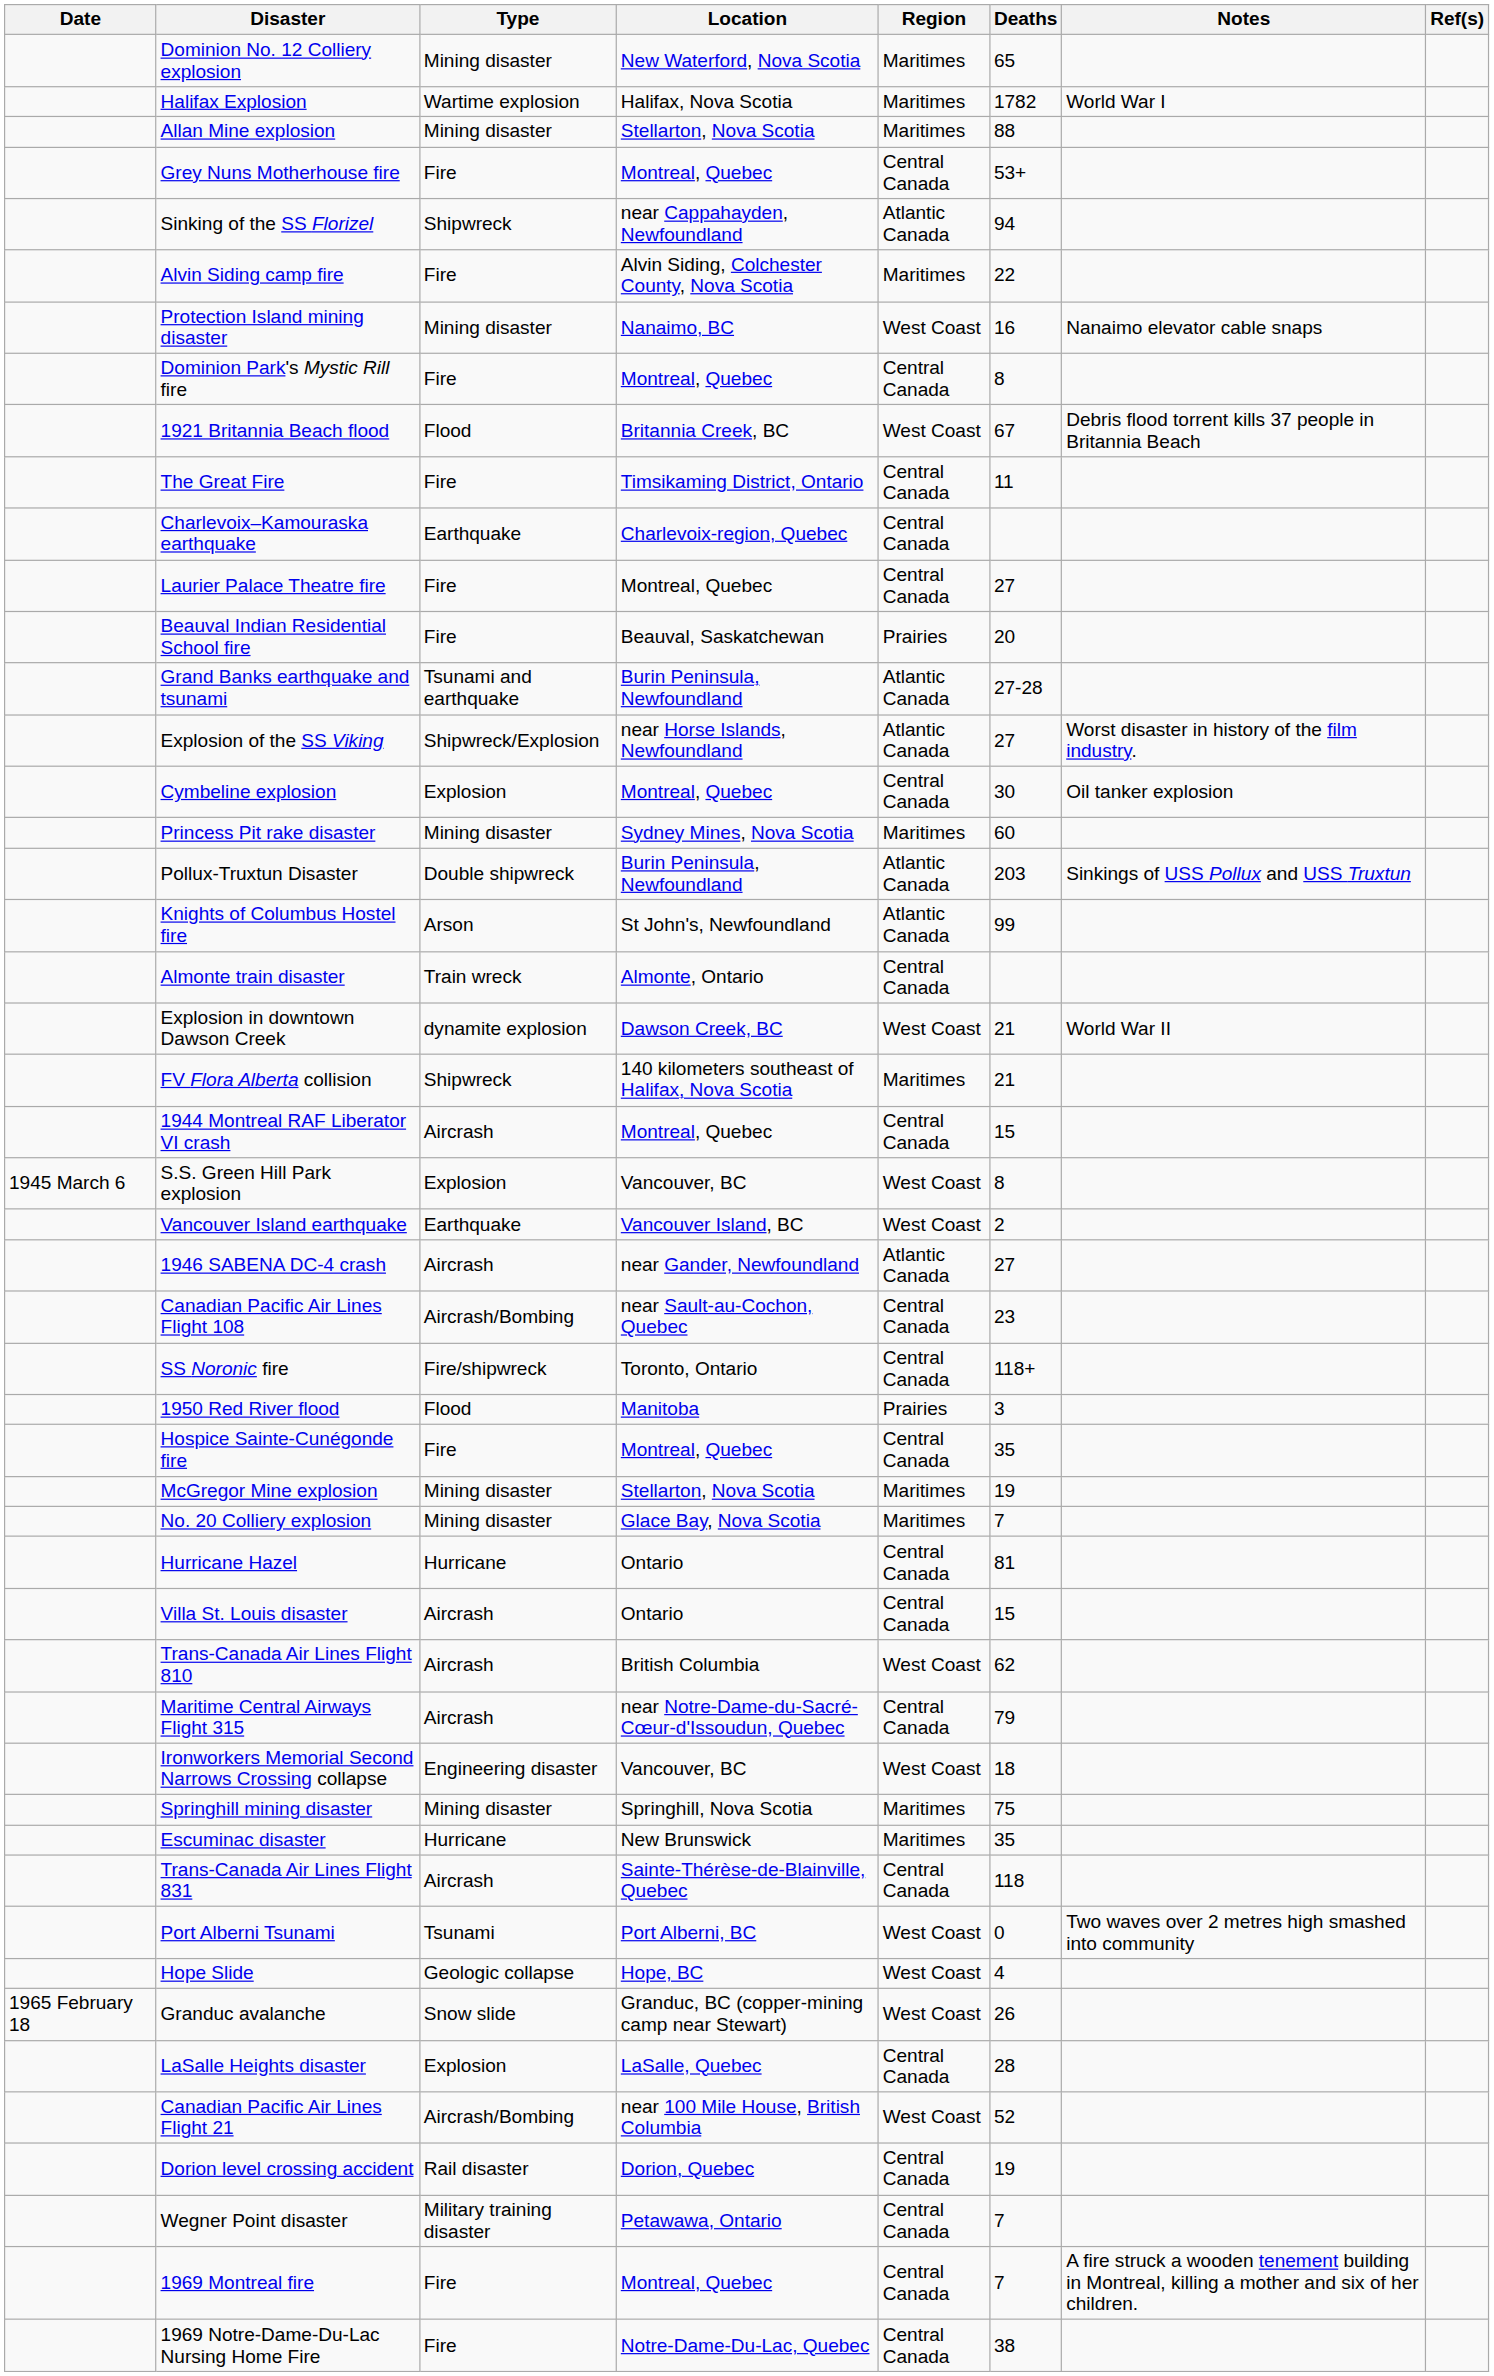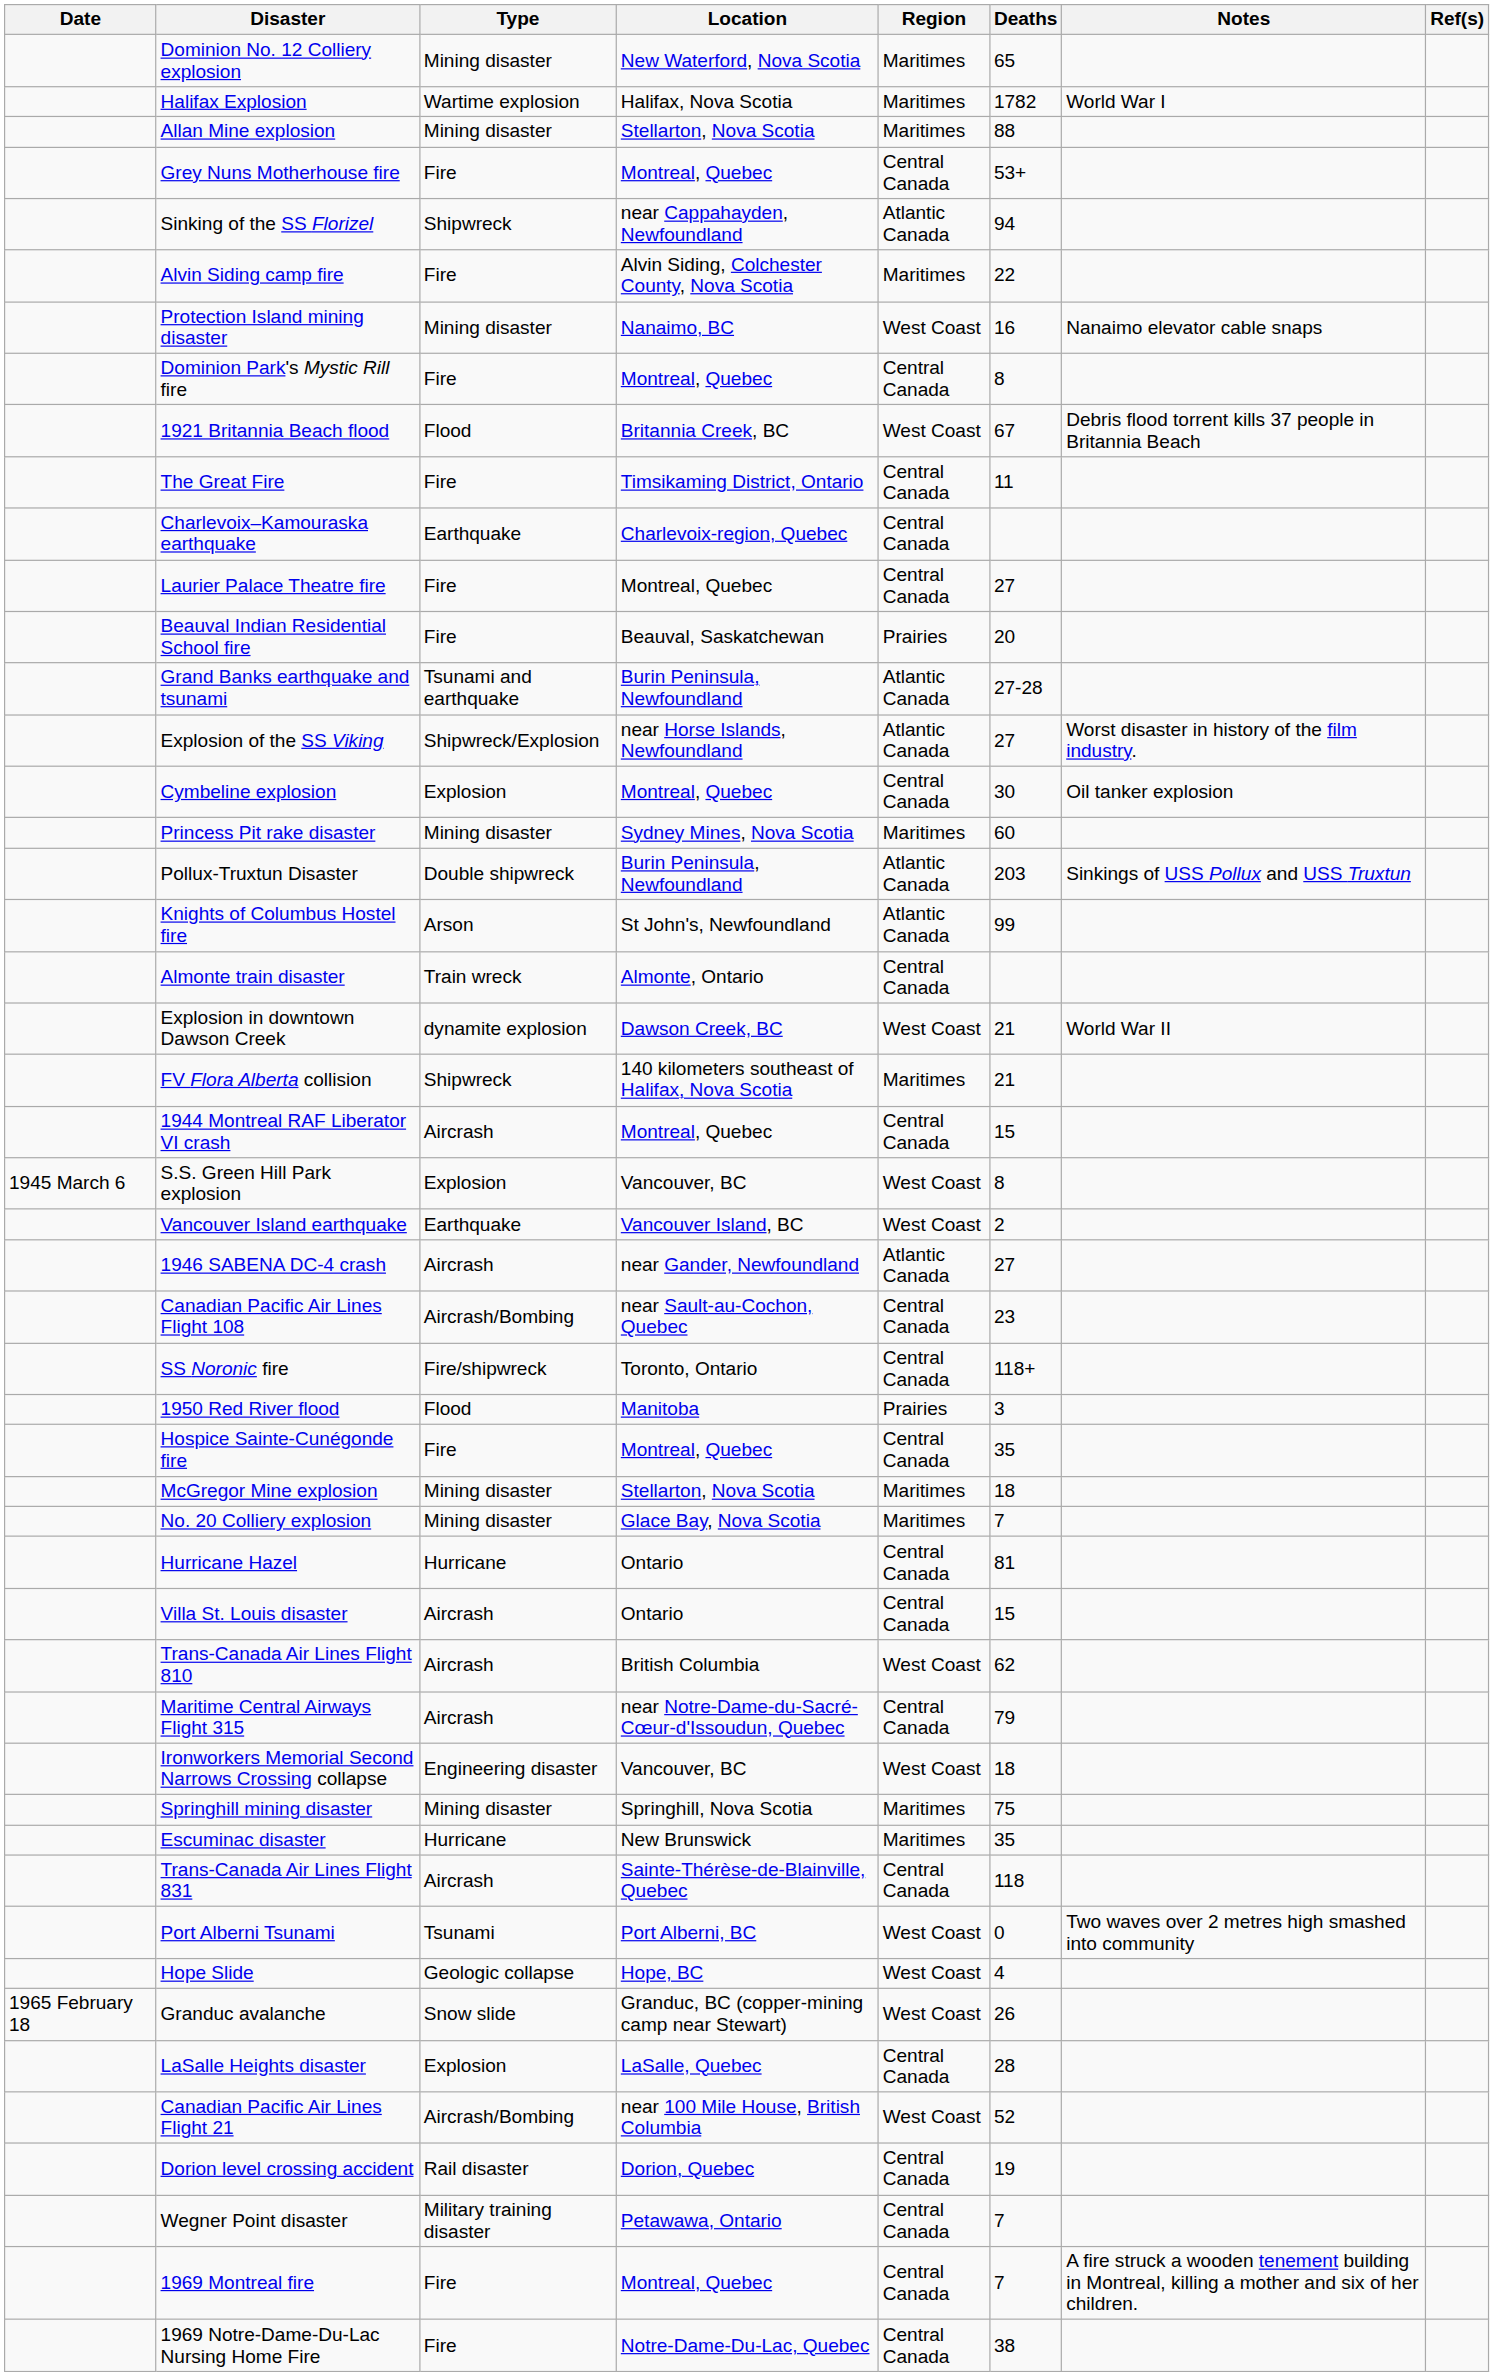McGregor Mine explosion | Deaths: 19 -> 18
